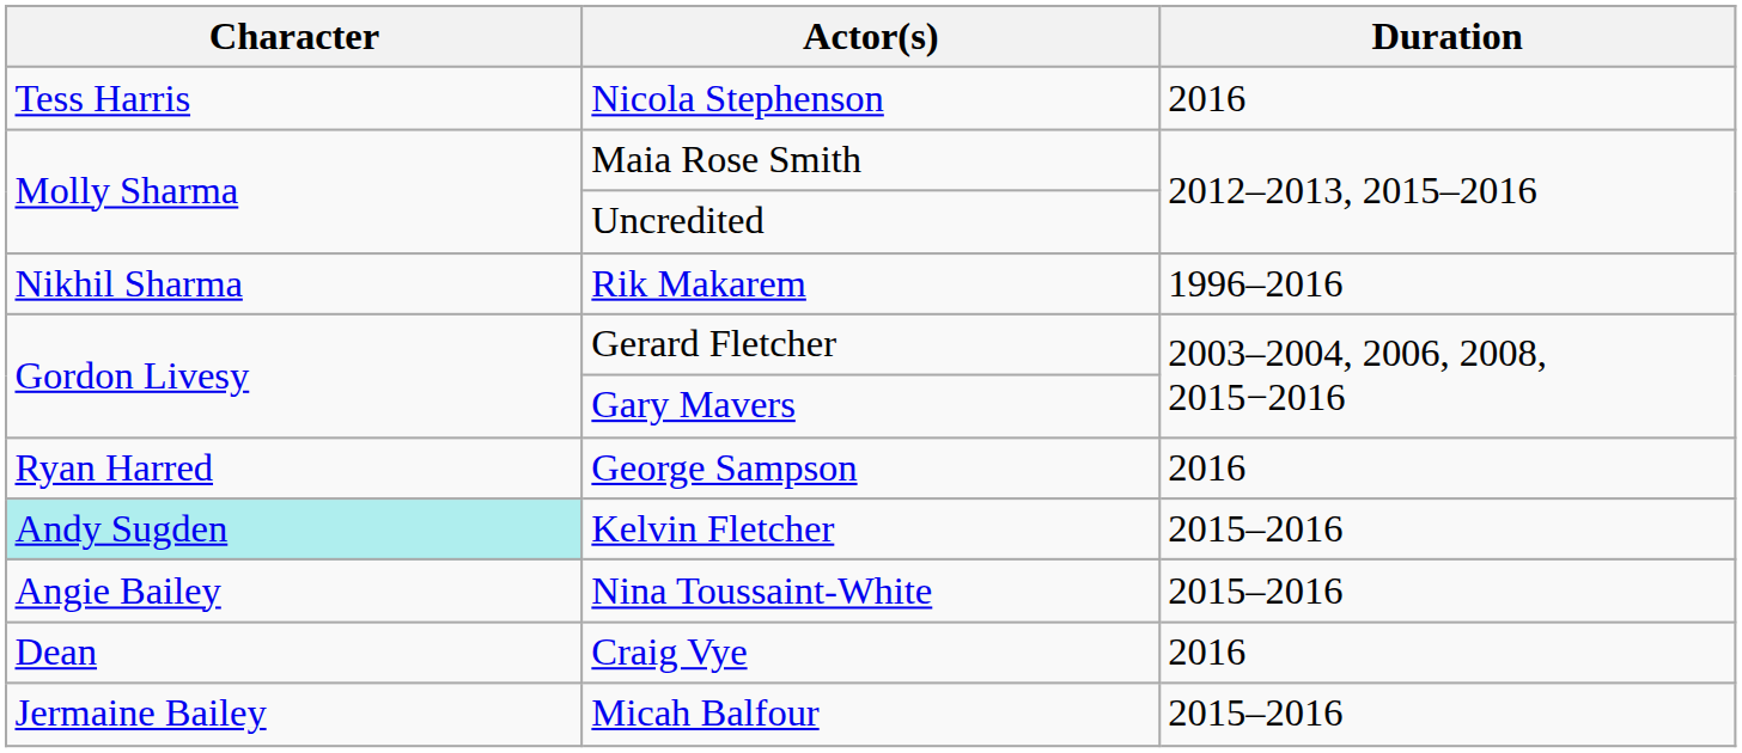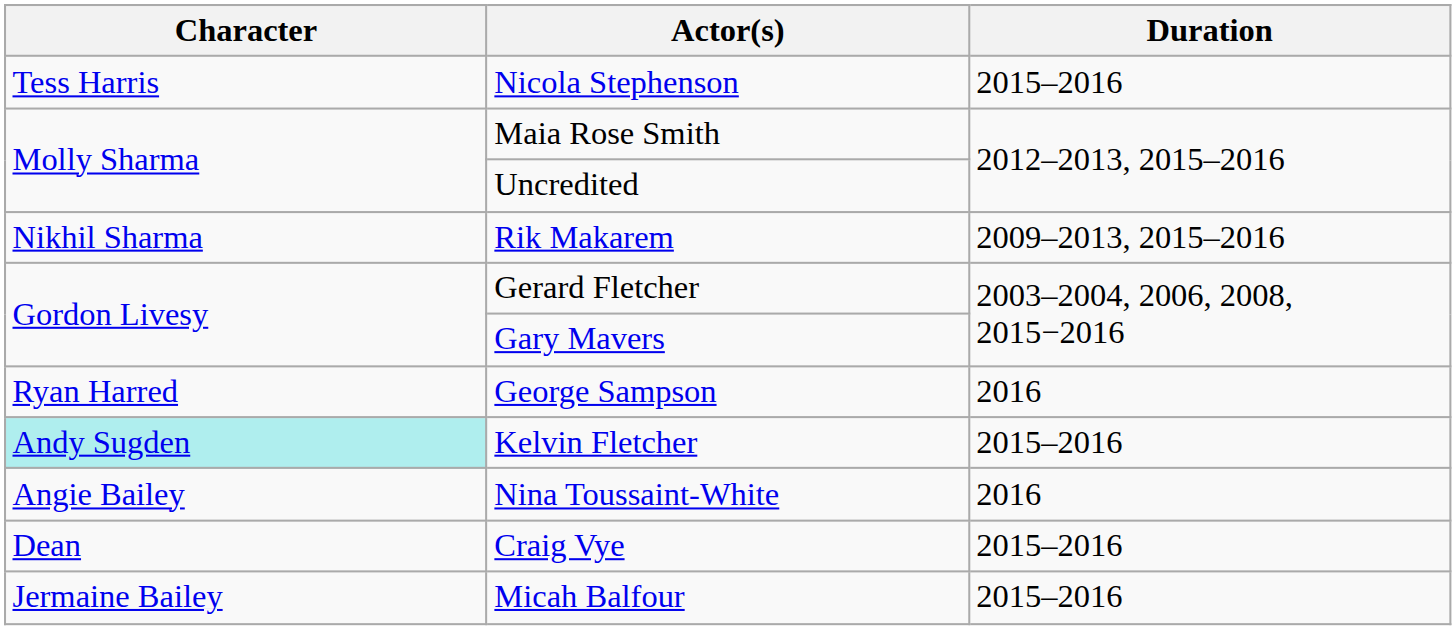Nicola Stephenson | Duration: 2016 -> 2015–2016
Rik Makarem | Duration: 1996–2016 -> 2009–2013, 2015–2016
Nina Toussaint-White | Duration: 2015–2016 -> 2016
Craig Vye | Duration: 2016 -> 2015–2016
